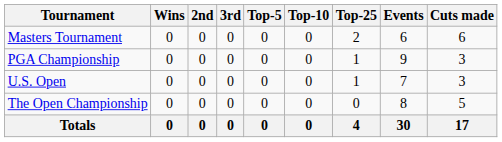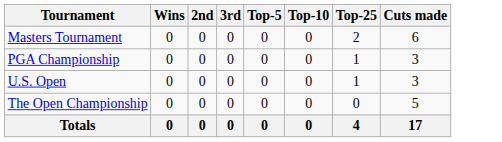- column: Events | 6 | 9 | 7 | 8 | 30
